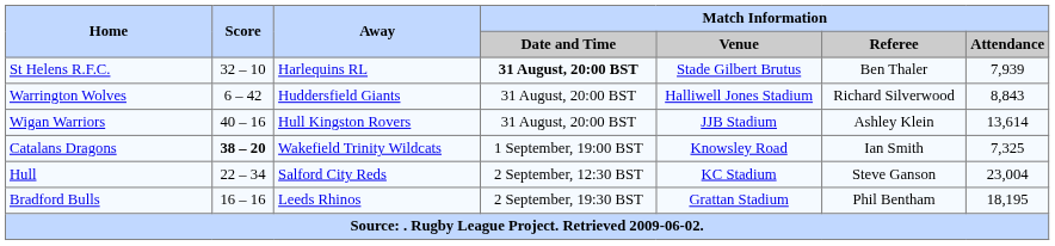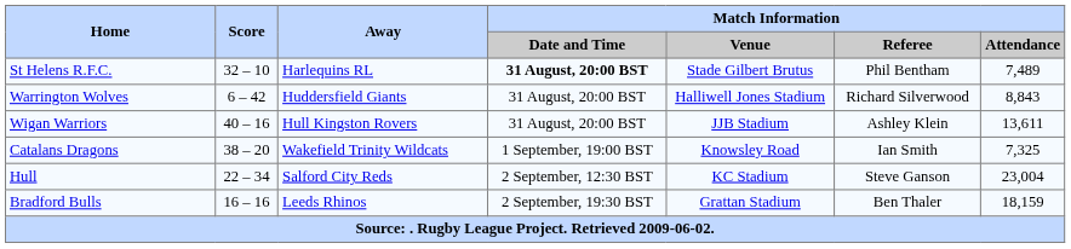St Helens R.F.C. | Match Information / Referee: Ben Thaler -> Phil Bentham
St Helens R.F.C. | Match Information / Attendance: 7,939 -> 7,489
Wigan Warriors | Match Information / Attendance: 13,614 -> 13,611
Catalans Dragons | Score: bold -> normal
Bradford Bulls | Match Information / Referee: Phil Bentham -> Ben Thaler
Bradford Bulls | Match Information / Attendance: 18,195 -> 18,159
